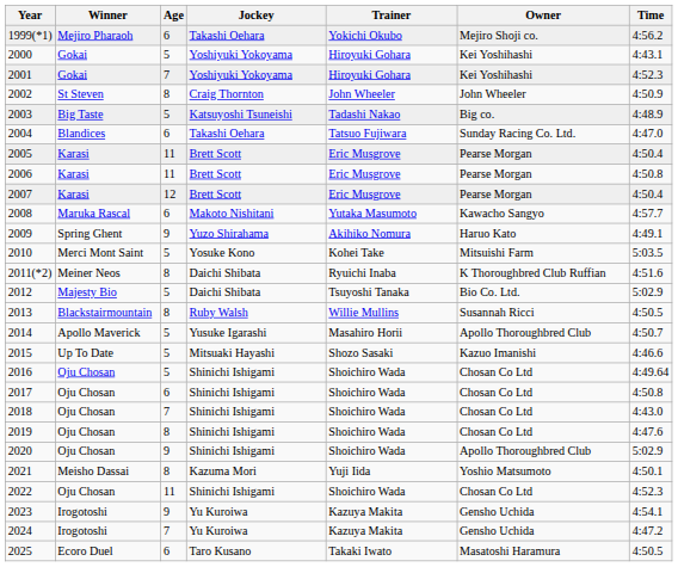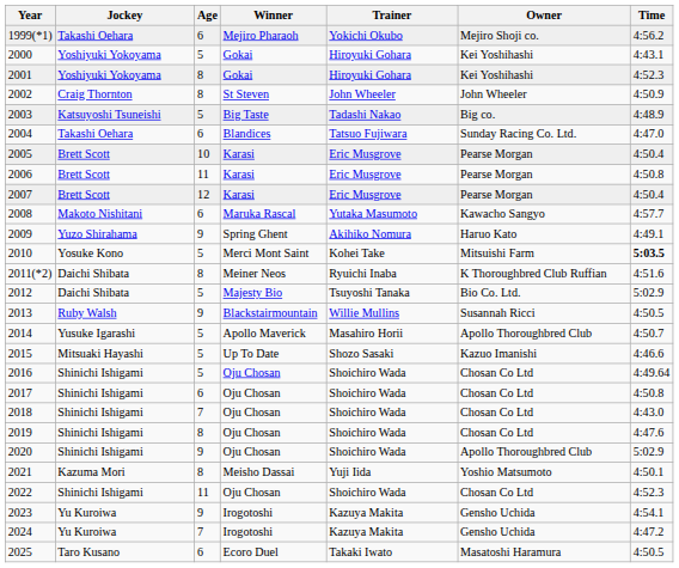columns swapped: Winner <-> Jockey
2001 | Age: 7 -> 8
2005 | Age: 11 -> 10
2010 | Time: normal -> bold
2013 | Age: 8 -> 9
